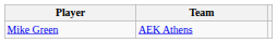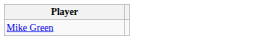- column: Team | AEK Athens
